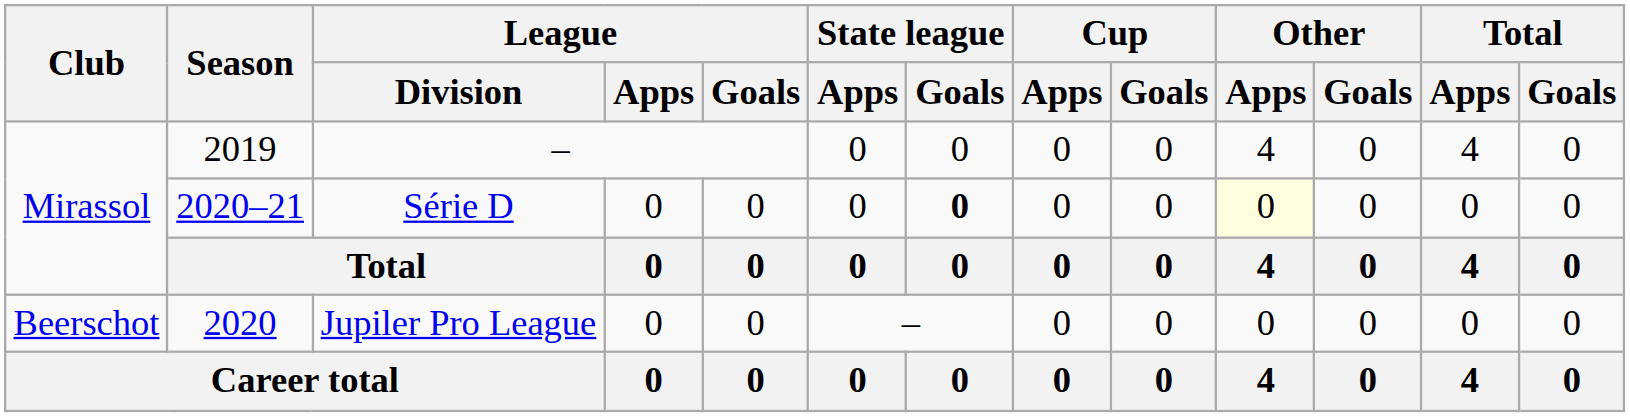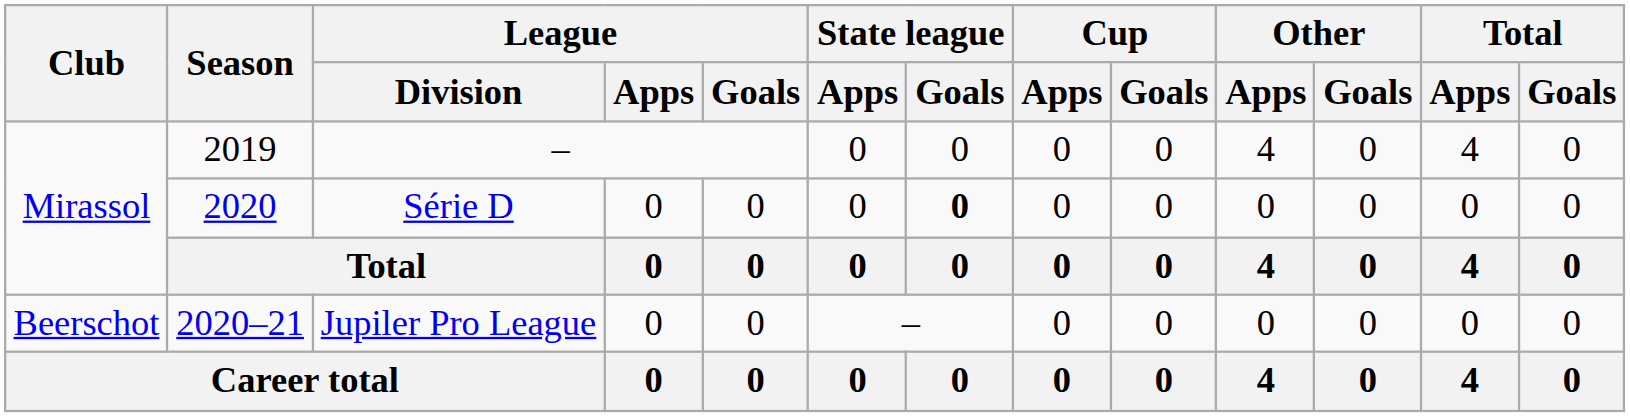Série D | Season: 2020–21 -> 2020
Série D | Other / Apps: lightyellow background -> no background
Jupiler Pro League | Season: 2020 -> 2020–21
